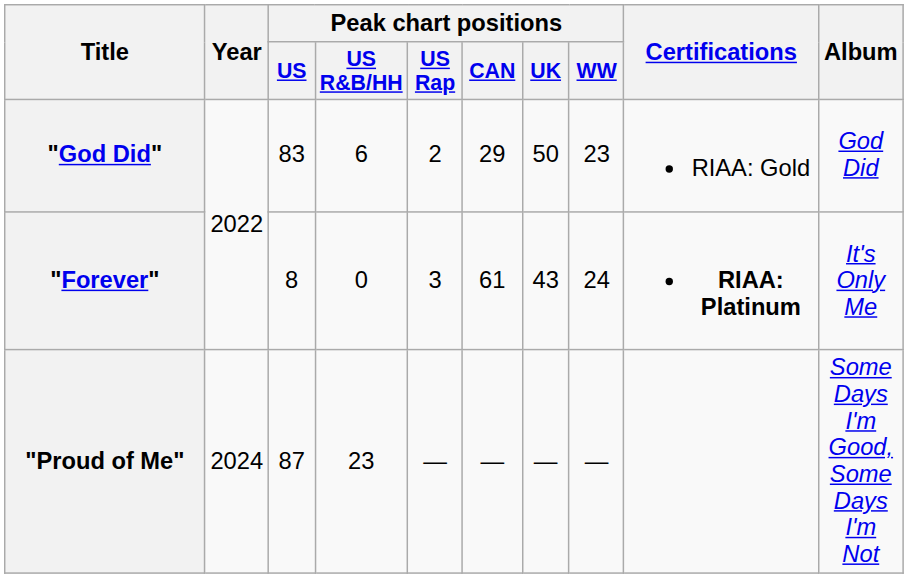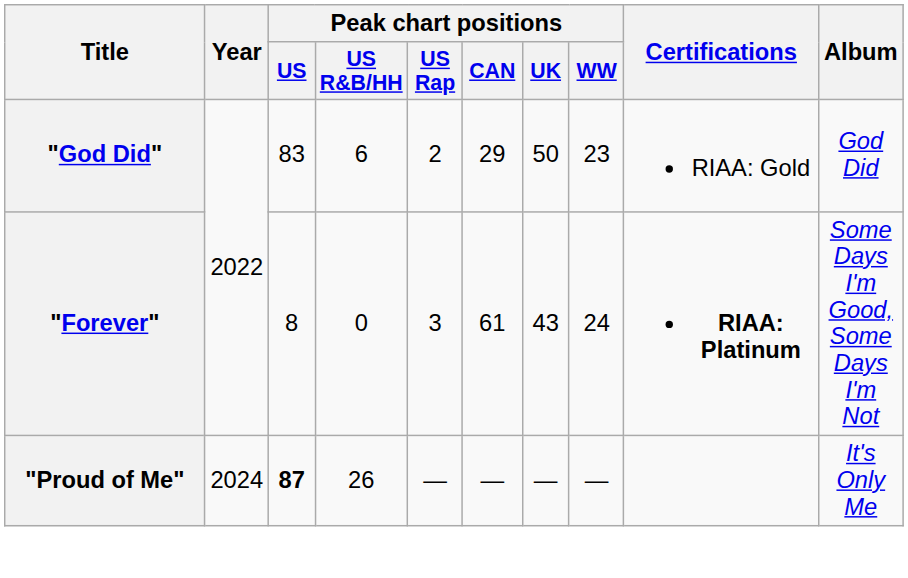"Forever" | Album: It's Only Me -> Some Days I'm Good, Some Days I'm Not
"Proud of Me" | Peak chart positions / US: normal -> bold
"Proud of Me" | Peak chart positions / US R&B/HH: 23 -> 26
"Proud of Me" | Album: Some Days I'm Good, Some Days I'm Not -> It's Only Me
